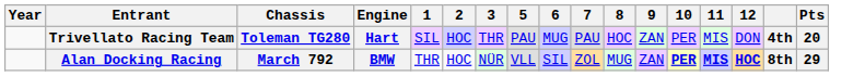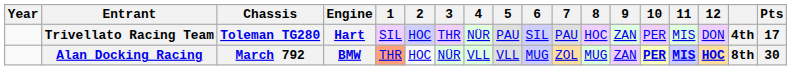+ column: 4 | NÜR | VLL
Trivellato Racing Team | 6: MUG -> SIL
Trivellato Racing Team | Pts: 20 -> 17
Alan Docking Racing | 1: no background -> lightsalmon background
Alan Docking Racing | 6: SIL -> MUG
Alan Docking Racing | Pts: 29 -> 30
